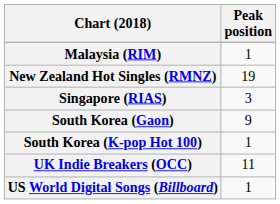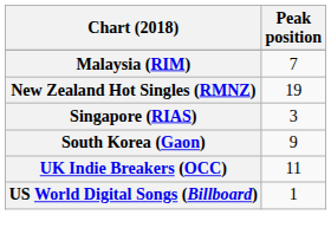Malaysia (RIM) | Peak position: 1 -> 7
- row: South Korea (K-pop Hot 100) | 1
